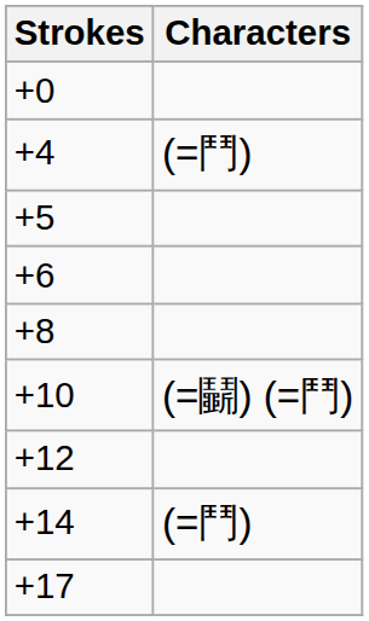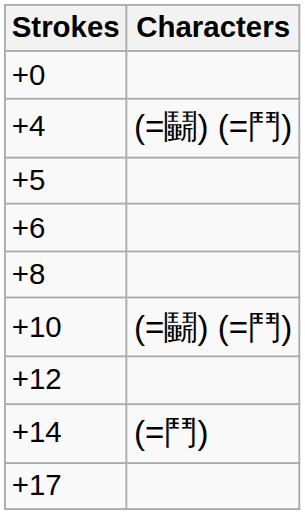+4 | Characters: (=鬥) -> (=鬭) (=鬥)
